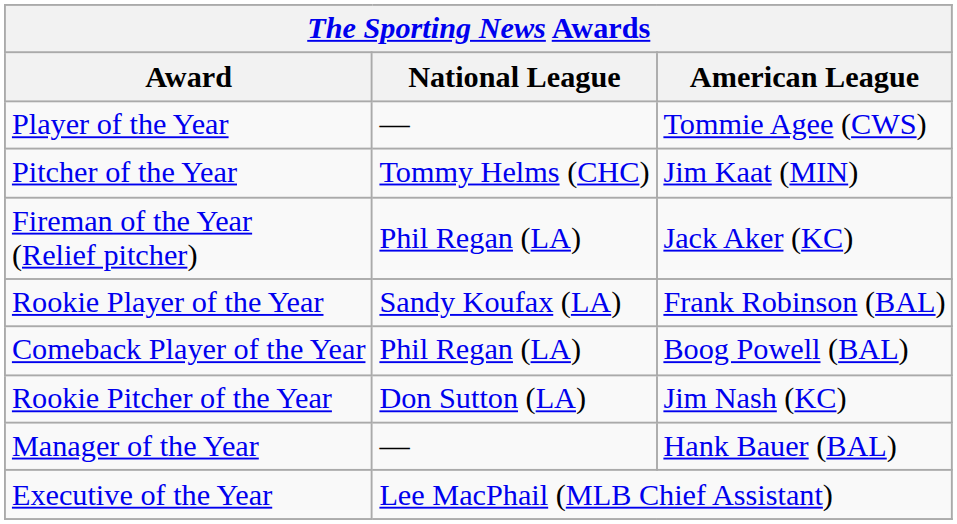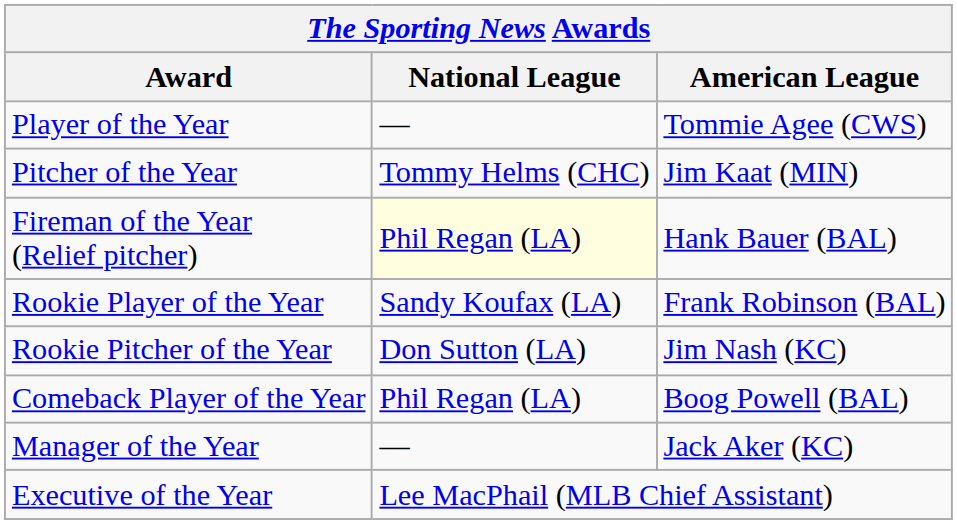Fireman of the Year (Relief pitcher) | National League: no background -> lightyellow background
Fireman of the Year (Relief pitcher) | American League: Jack Aker (KC) -> Hank Bauer (BAL)
rows swapped: Rookie Pitcher of the Year <-> Comeback Player of the Year
Manager of the Year | American League: Hank Bauer (BAL) -> Jack Aker (KC)
